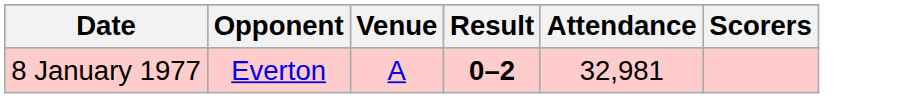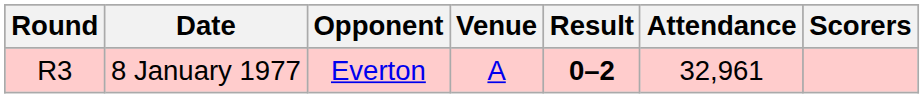+ column: Round | R3
8 January 1977 | Attendance: 32,981 -> 32,961
